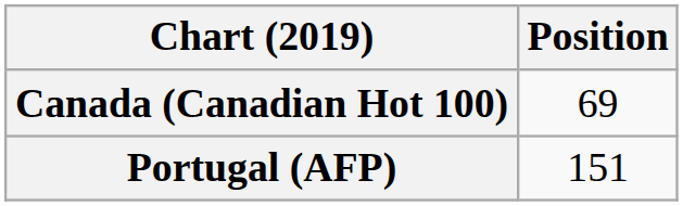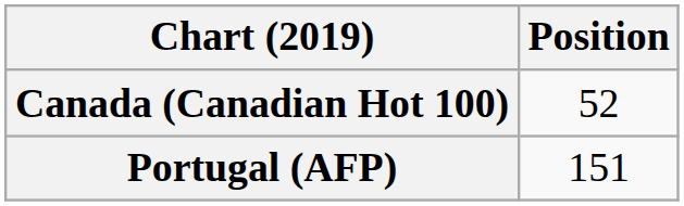Canada (Canadian Hot 100) | Position: 69 -> 52
